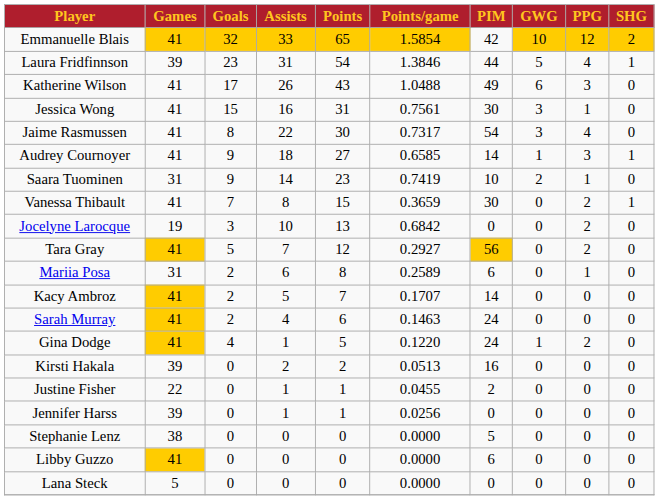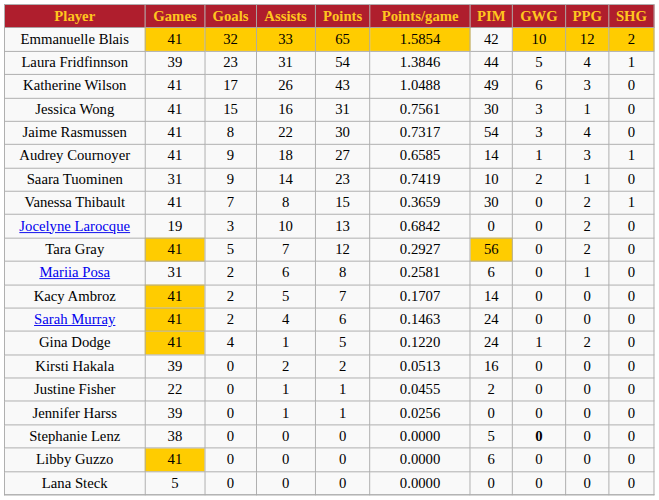Mariia Posa | Points/game: 0.2589 -> 0.2581
Stephanie Lenz | GWG: normal -> bold
